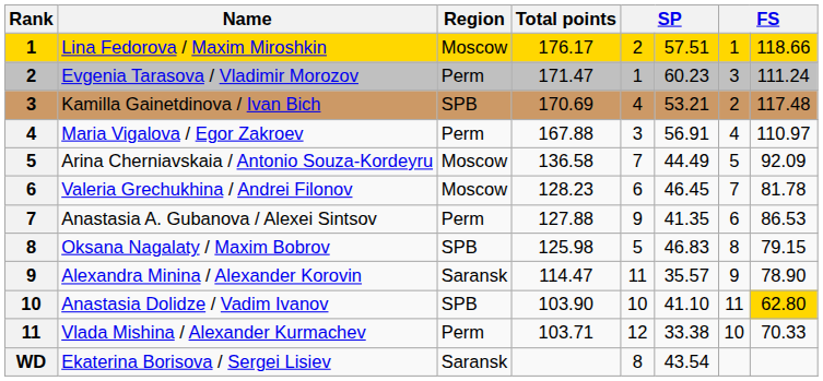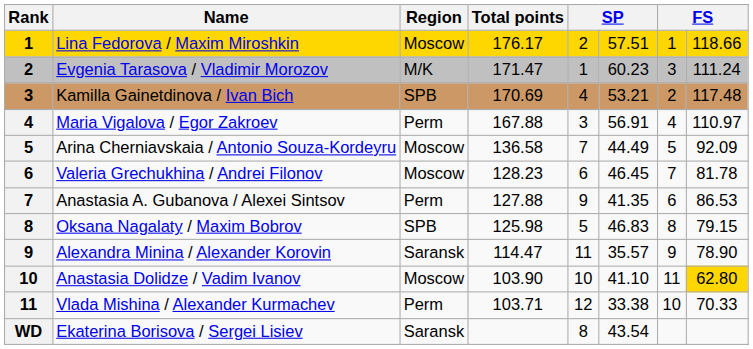Evgenia Tarasova / Vladimir Morozov | Region: Perm -> M/K
Anastasia Dolidze / Vadim Ivanov | Region: SPB -> Moscow
